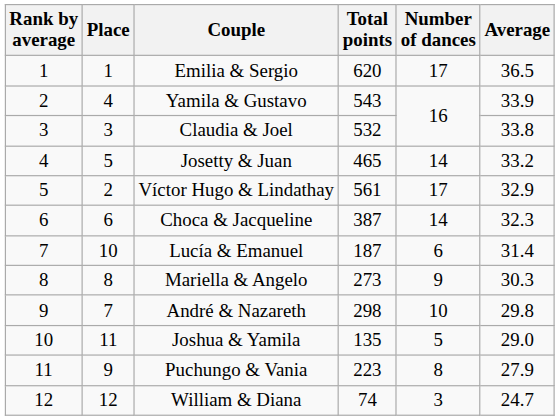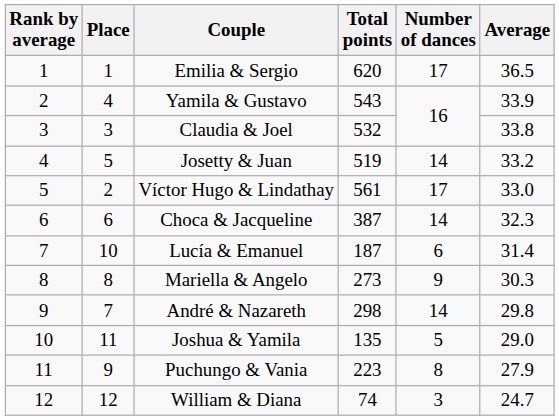Josetty & Juan | Total points: 465 -> 519
Víctor Hugo & Lindathay | Average: 32.9 -> 33.0
André & Nazareth | Number of dances: 10 -> 14
